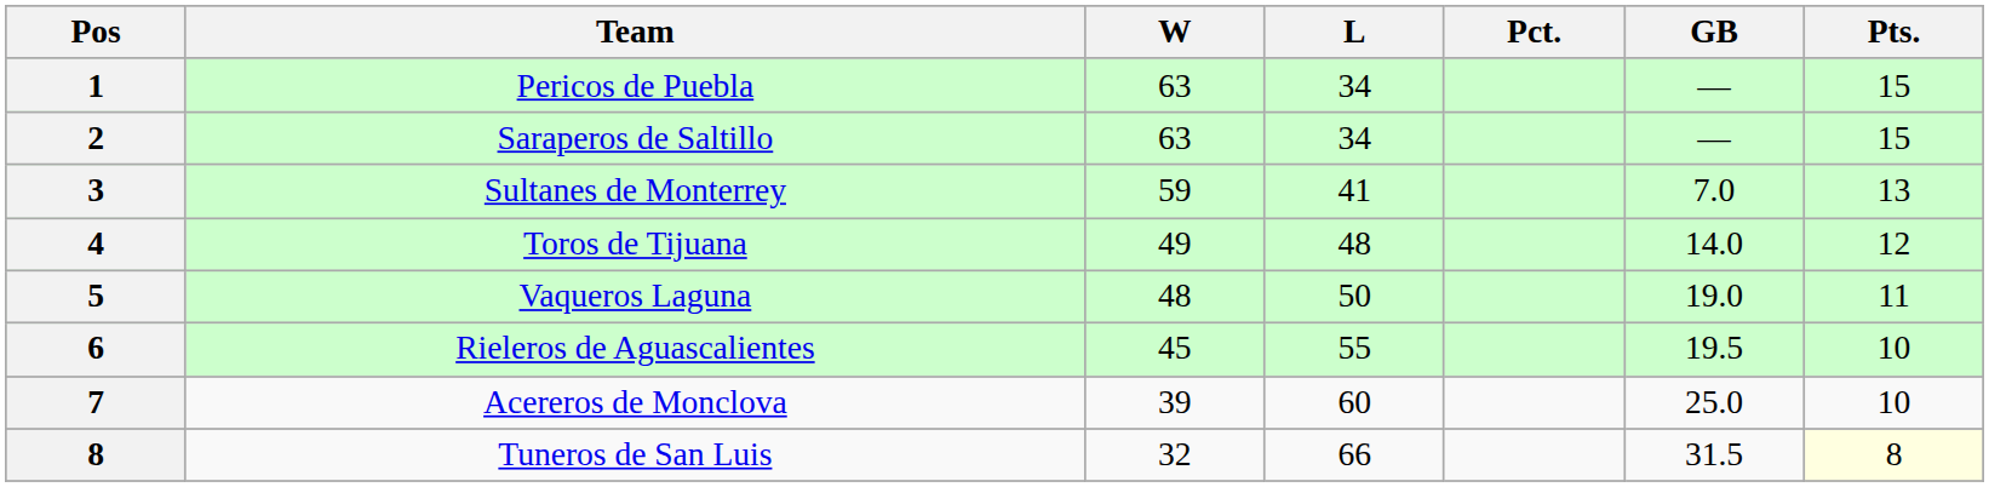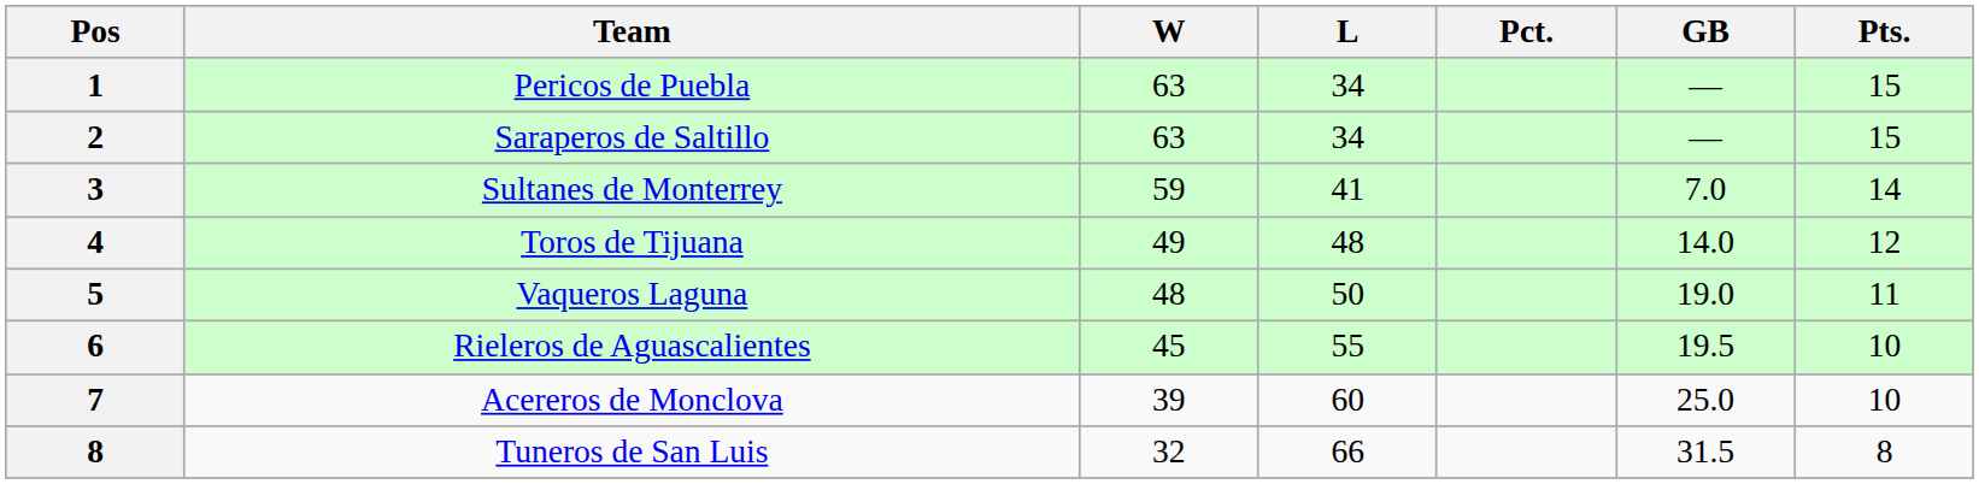Sultanes de Monterrey | Pts.: 13 -> 14
Tuneros de San Luis | Pts.: lightyellow background -> no background
